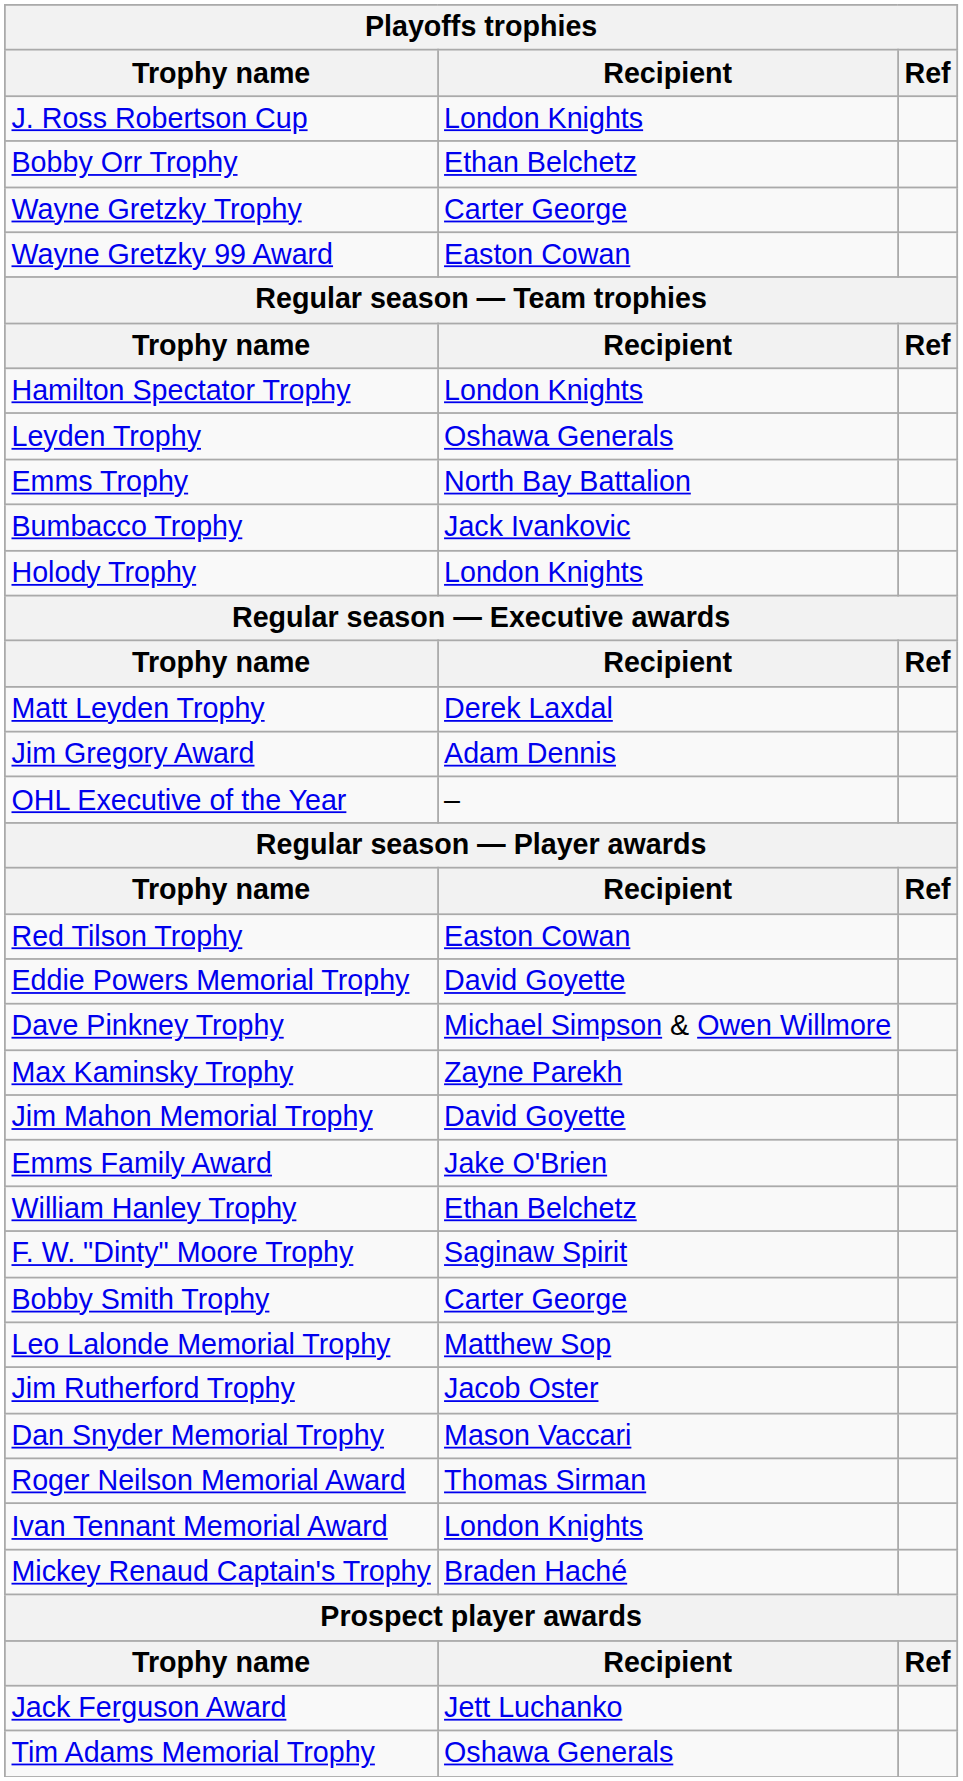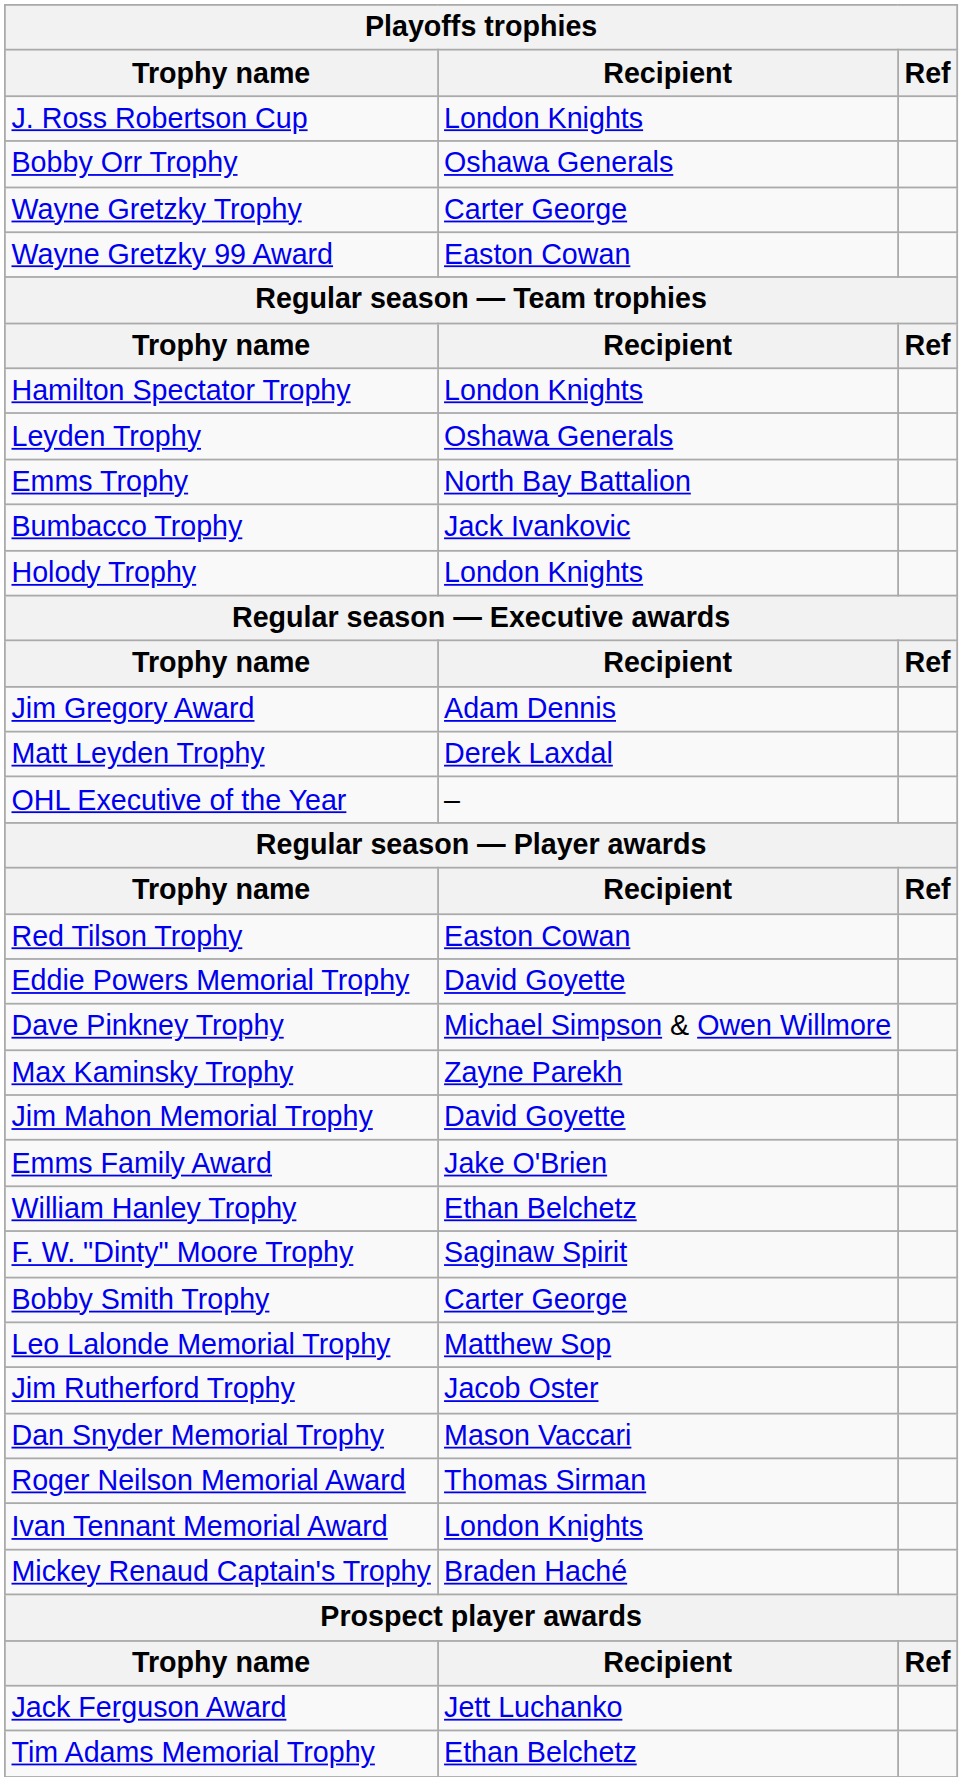Bobby Orr Trophy | Recipient: Ethan Belchetz -> Oshawa Generals
rows swapped: Matt Leyden Trophy <-> Jim Gregory Award
Tim Adams Memorial Trophy | Recipient: Oshawa Generals -> Ethan Belchetz
